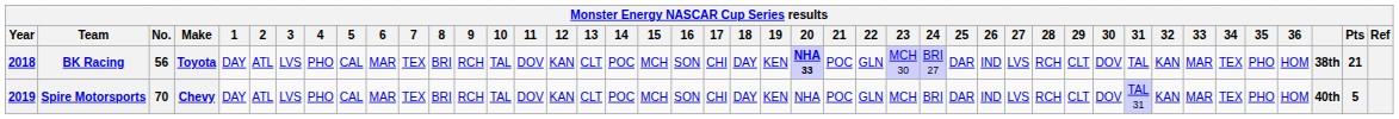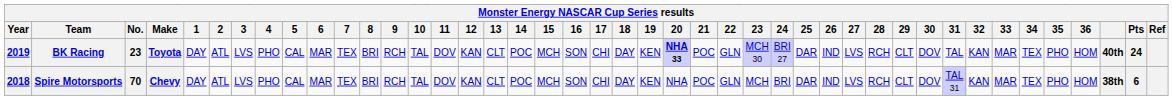BK Racing | Year: 2018 -> 2019
BK Racing | No.: 56 -> 23
BK Racing | column 41: 38th -> 40th
BK Racing | Pts: 21 -> 24
Spire Motorsports | Year: 2019 -> 2018
Spire Motorsports | column 41: 40th -> 38th
Spire Motorsports | Pts: 5 -> 6
